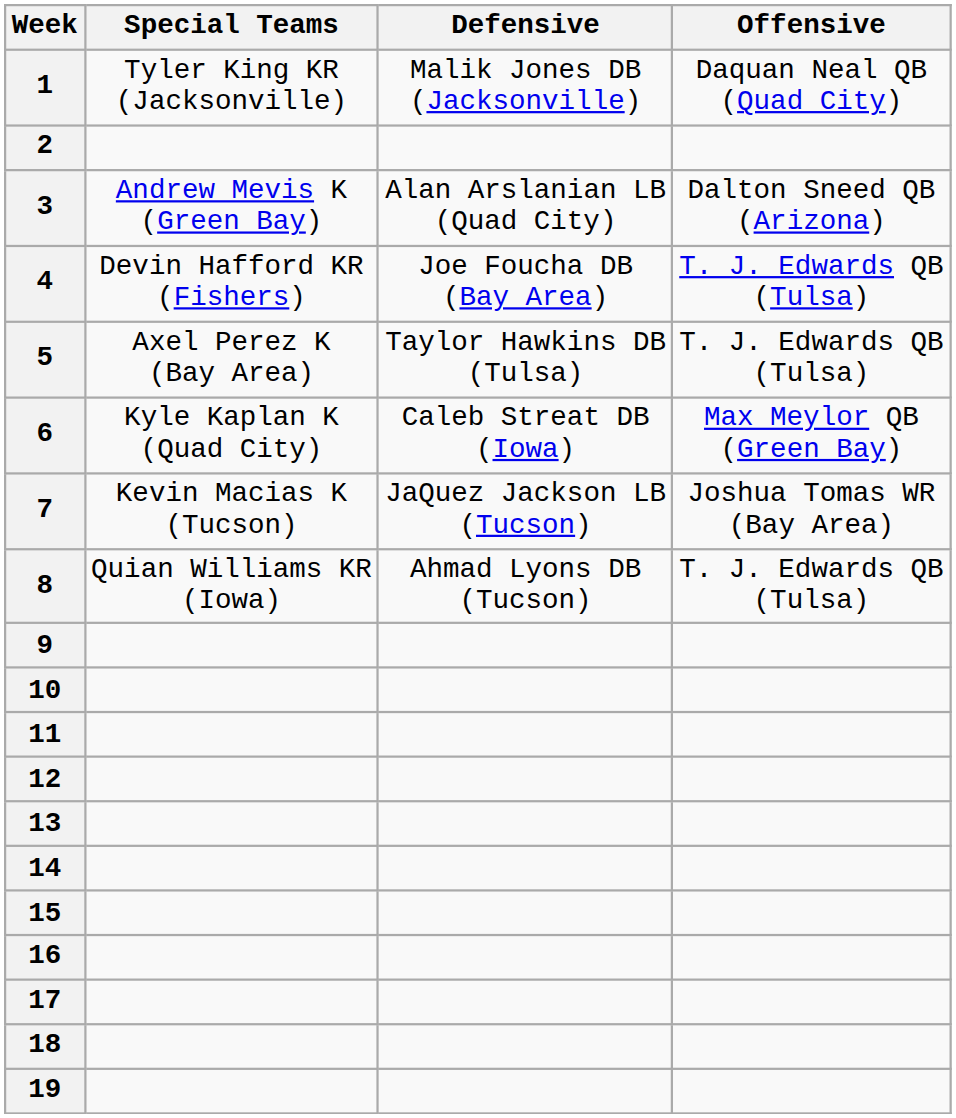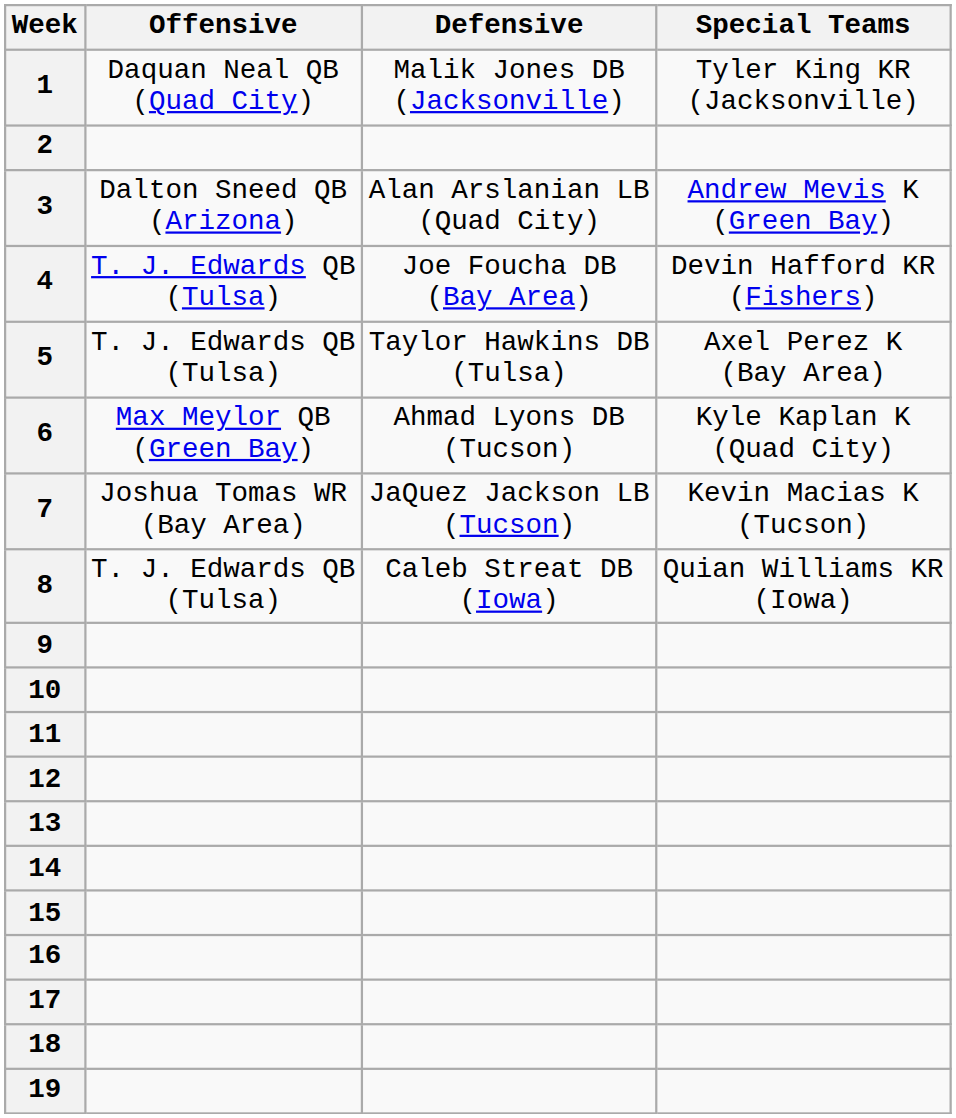columns swapped: Offensive <-> Special Teams
6 | Defensive: Caleb Streat DB (Iowa) -> Ahmad Lyons DB (Tucson)
8 | Defensive: Ahmad Lyons DB (Tucson) -> Caleb Streat DB (Iowa)
